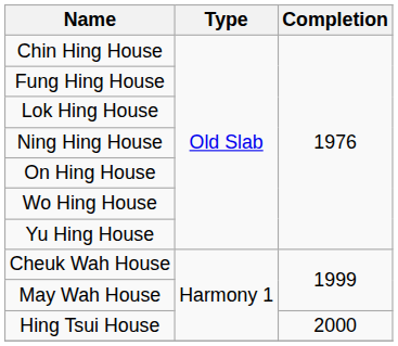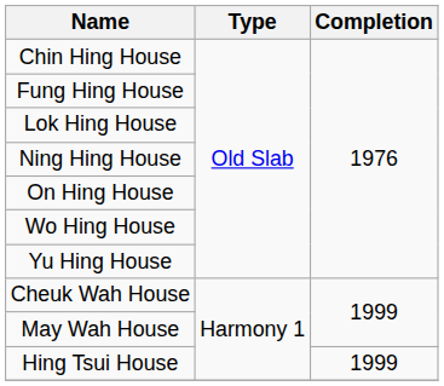Hing Tsui House | Completion: 2000 -> 1999
